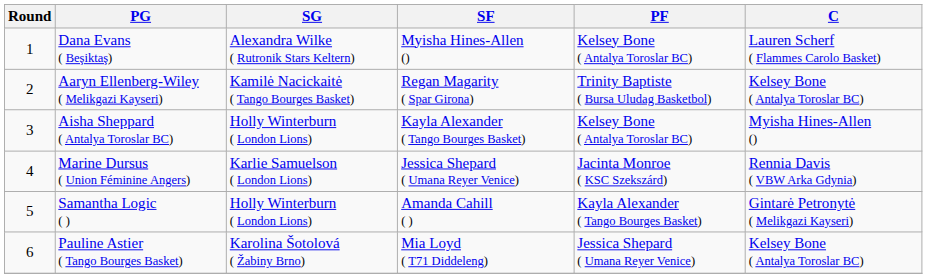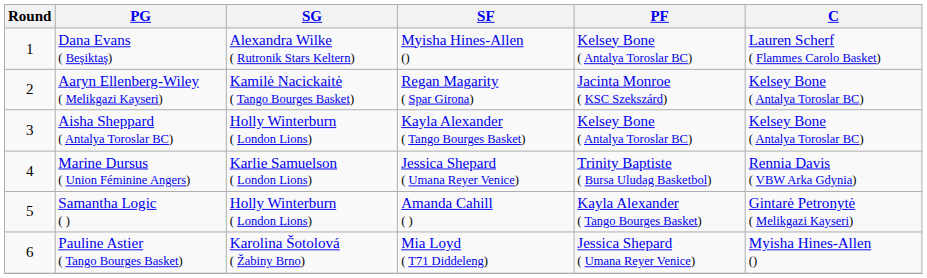Aaryn Ellenberg-Wiley ( Melikgazi Kayseri) | PF: Trinity Baptiste ( Bursa Uludag Basketbol) -> Jacinta Monroe ( KSC Szekszárd)
Aisha Sheppard ( Antalya Toroslar BC) | C: Myisha Hines-Allen () -> Kelsey Bone ( Antalya Toroslar BC)
Marine Dursus ( Union Féminine Angers) | PF: Jacinta Monroe ( KSC Szekszárd) -> Trinity Baptiste ( Bursa Uludag Basketbol)
Pauline Astier ( Tango Bourges Basket) | C: Kelsey Bone ( Antalya Toroslar BC) -> Myisha Hines-Allen ()
